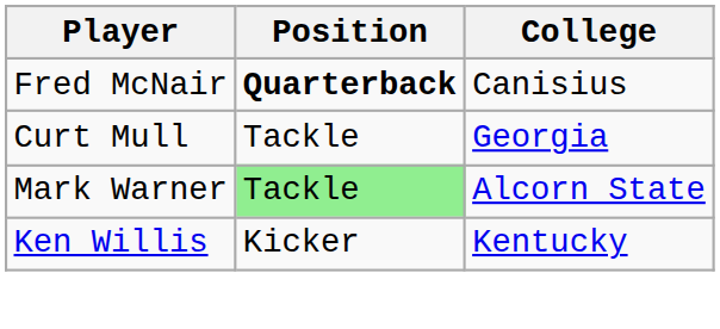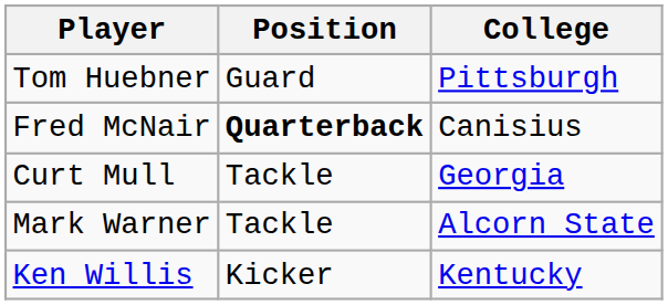+ row: Tom Huebner | Guard | Pittsburgh
Mark Warner | Position: lightgreen background -> no background
